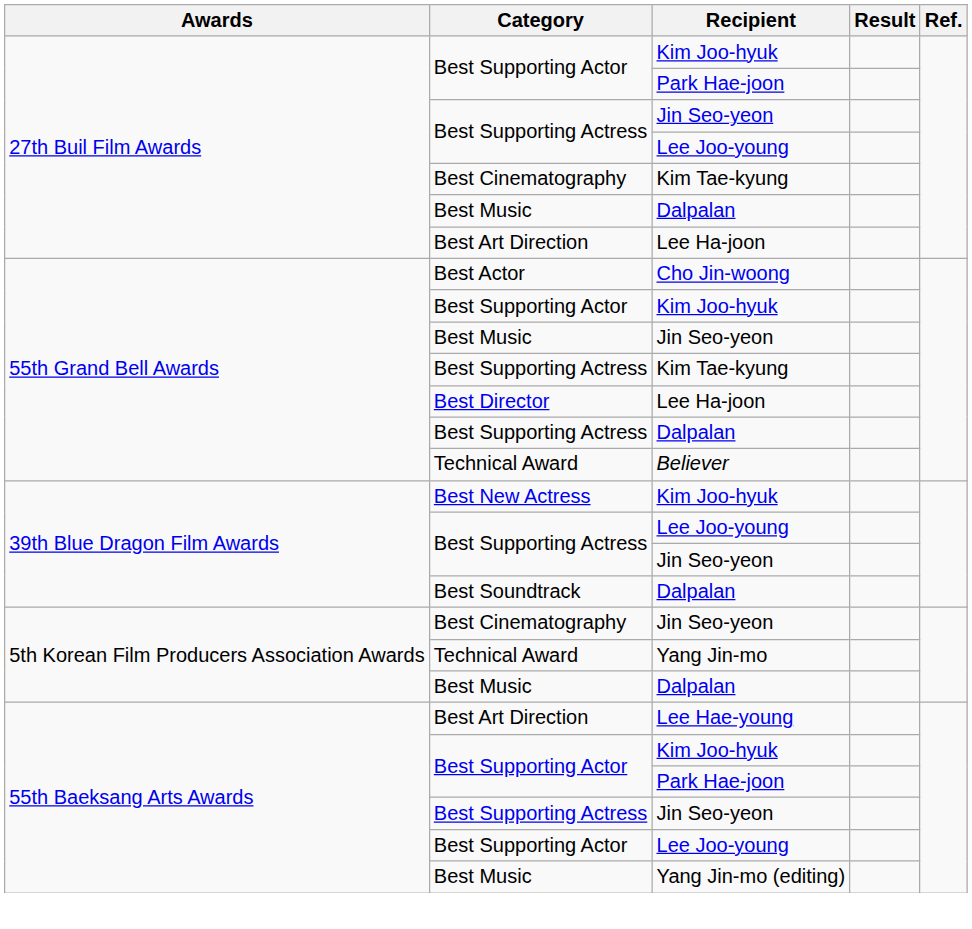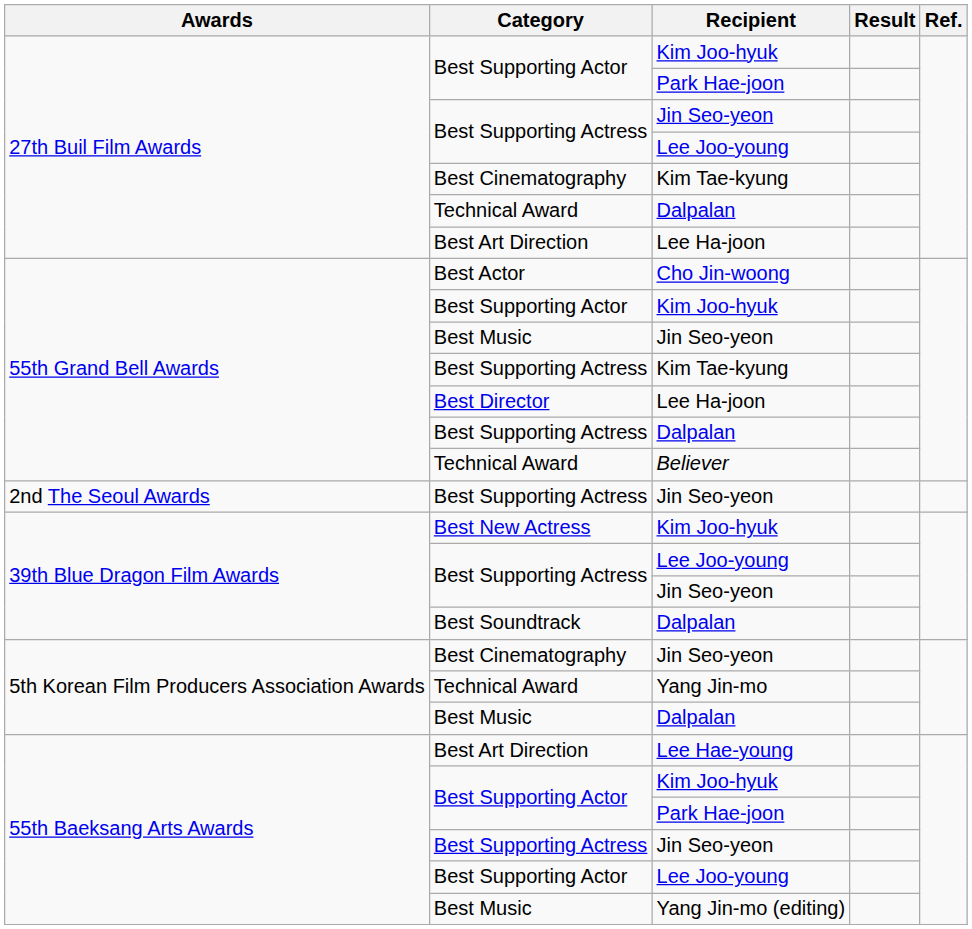27th Buil Film Awards / Dalpalan | Category: Best Music -> Technical Award
+ row: 2nd The Seoul Awards | Best Supporting Actress | Jin Seo-yeon
